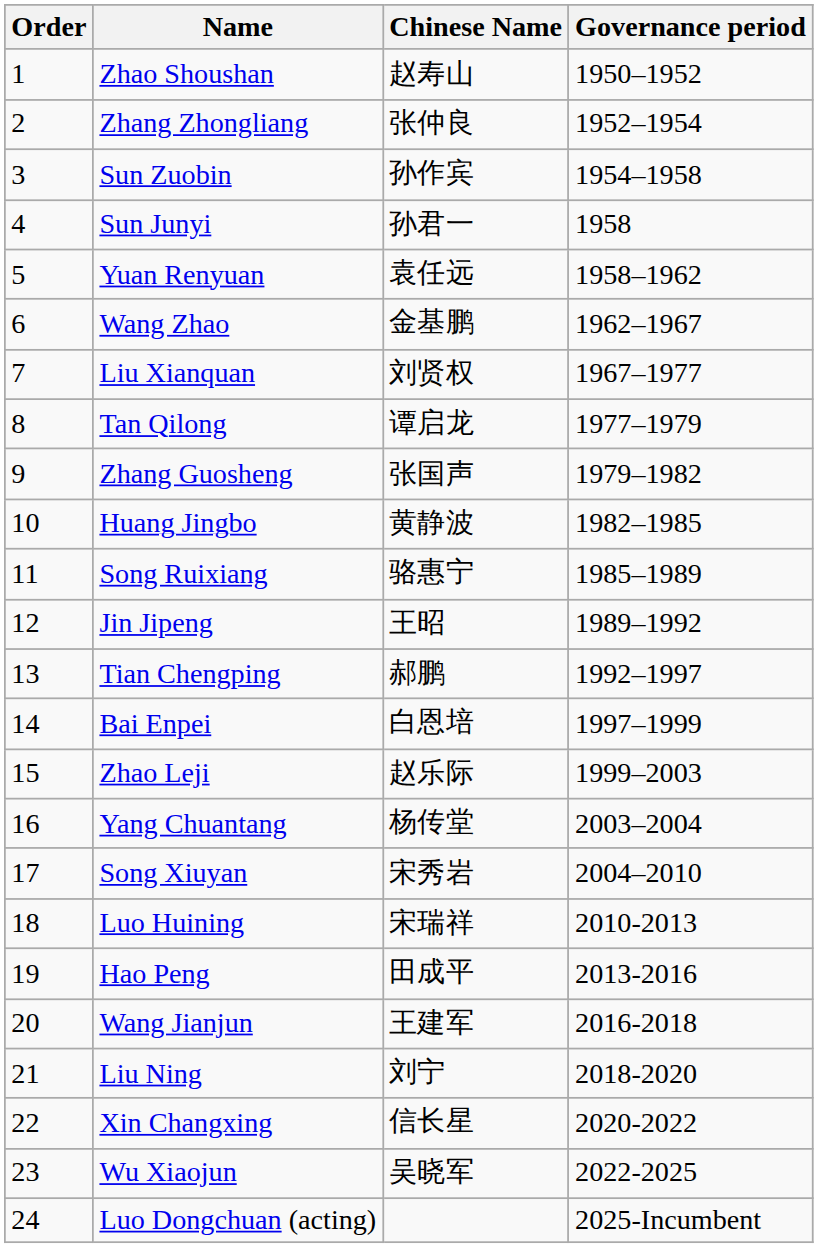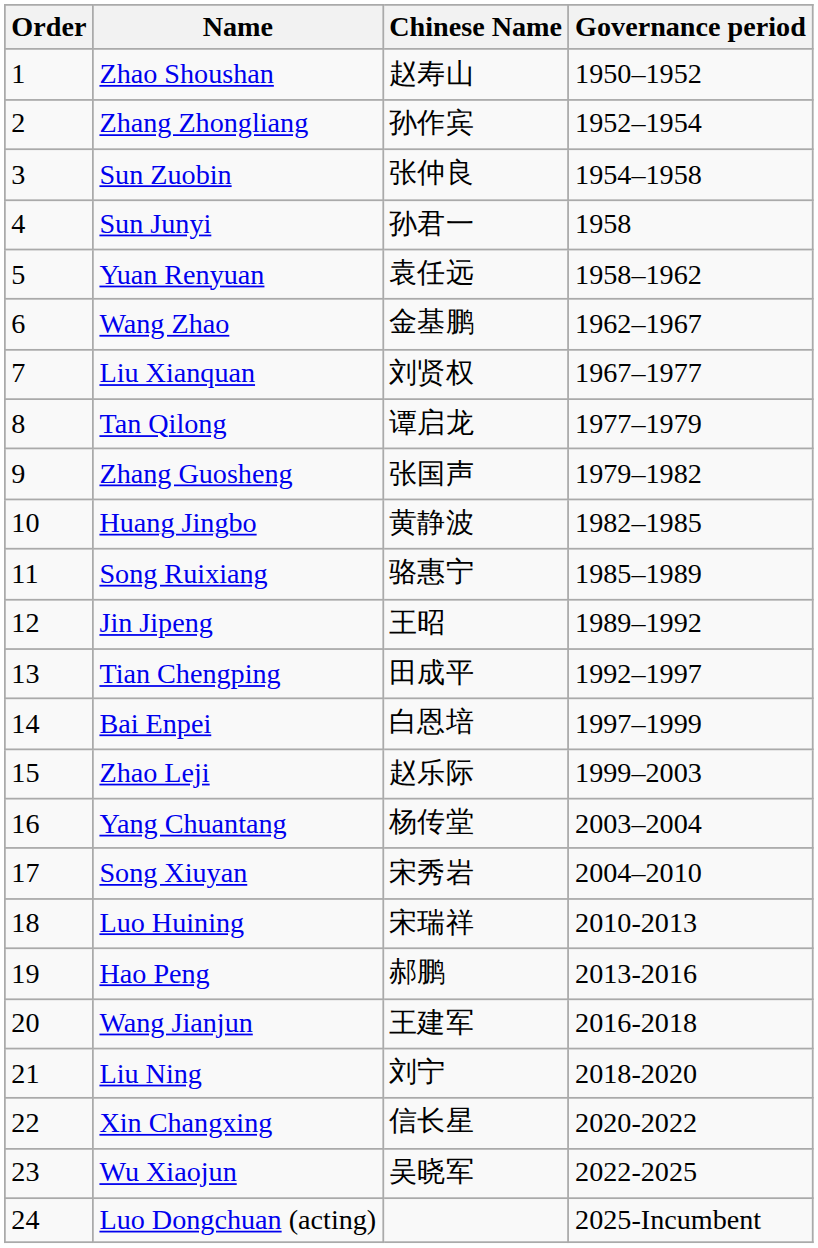Zhang Zhongliang | Chinese Name: 张仲良 -> 孙作宾
Sun Zuobin | Chinese Name: 孙作宾 -> 张仲良
Tian Chengping | Chinese Name: 郝鹏 -> 田成平
Hao Peng | Chinese Name: 田成平 -> 郝鹏
